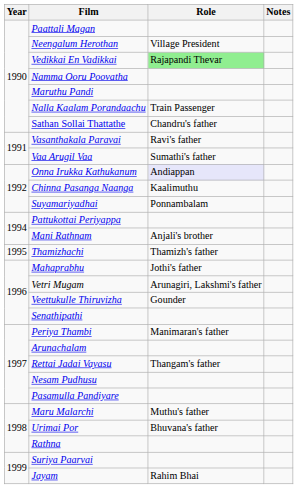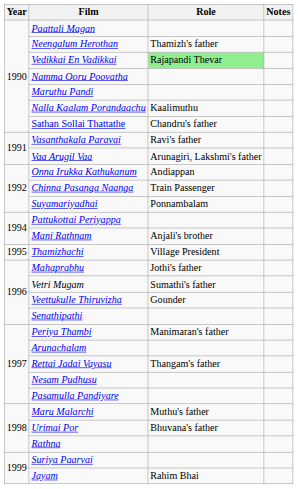Neengalum Herothan | Role: Village President -> Thamizh's father
Nalla Kaalam Porandaachu | Role: Train Passenger -> Kaalimuthu
Vaa Arugil Vaa | Role: Sumathi's father -> Arunagiri, Lakshmi's father
Onna Irukka Kathukanum | Role: lavender background -> no background
Chinna Pasanga Naanga | Role: Kaalimuthu -> Train Passenger
Thamizhachi | Role: Thamizh's father -> Village President
Vetri Mugam | Role: Arunagiri, Lakshmi's father -> Sumathi's father
